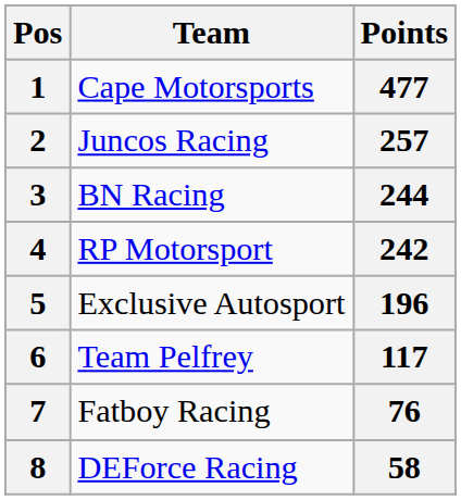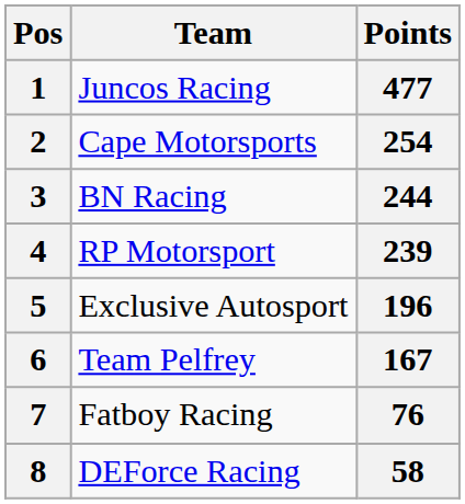1 | Team: Cape Motorsports -> Juncos Racing
2 | Team: Juncos Racing -> Cape Motorsports
2 | Points: 257 -> 254
4 | Points: 242 -> 239
6 | Points: 117 -> 167
